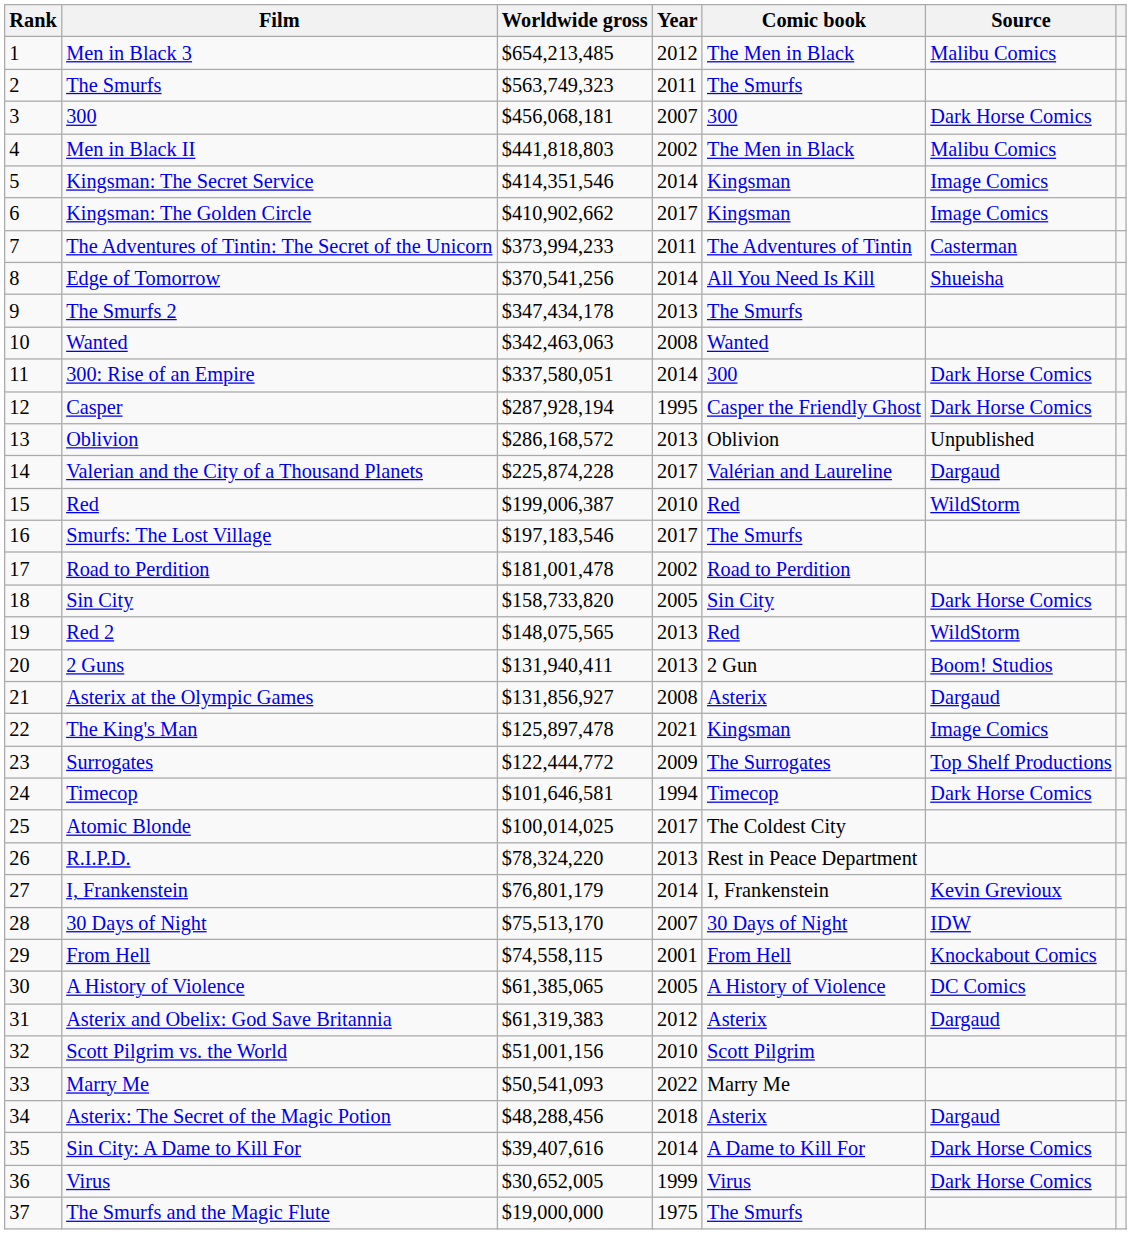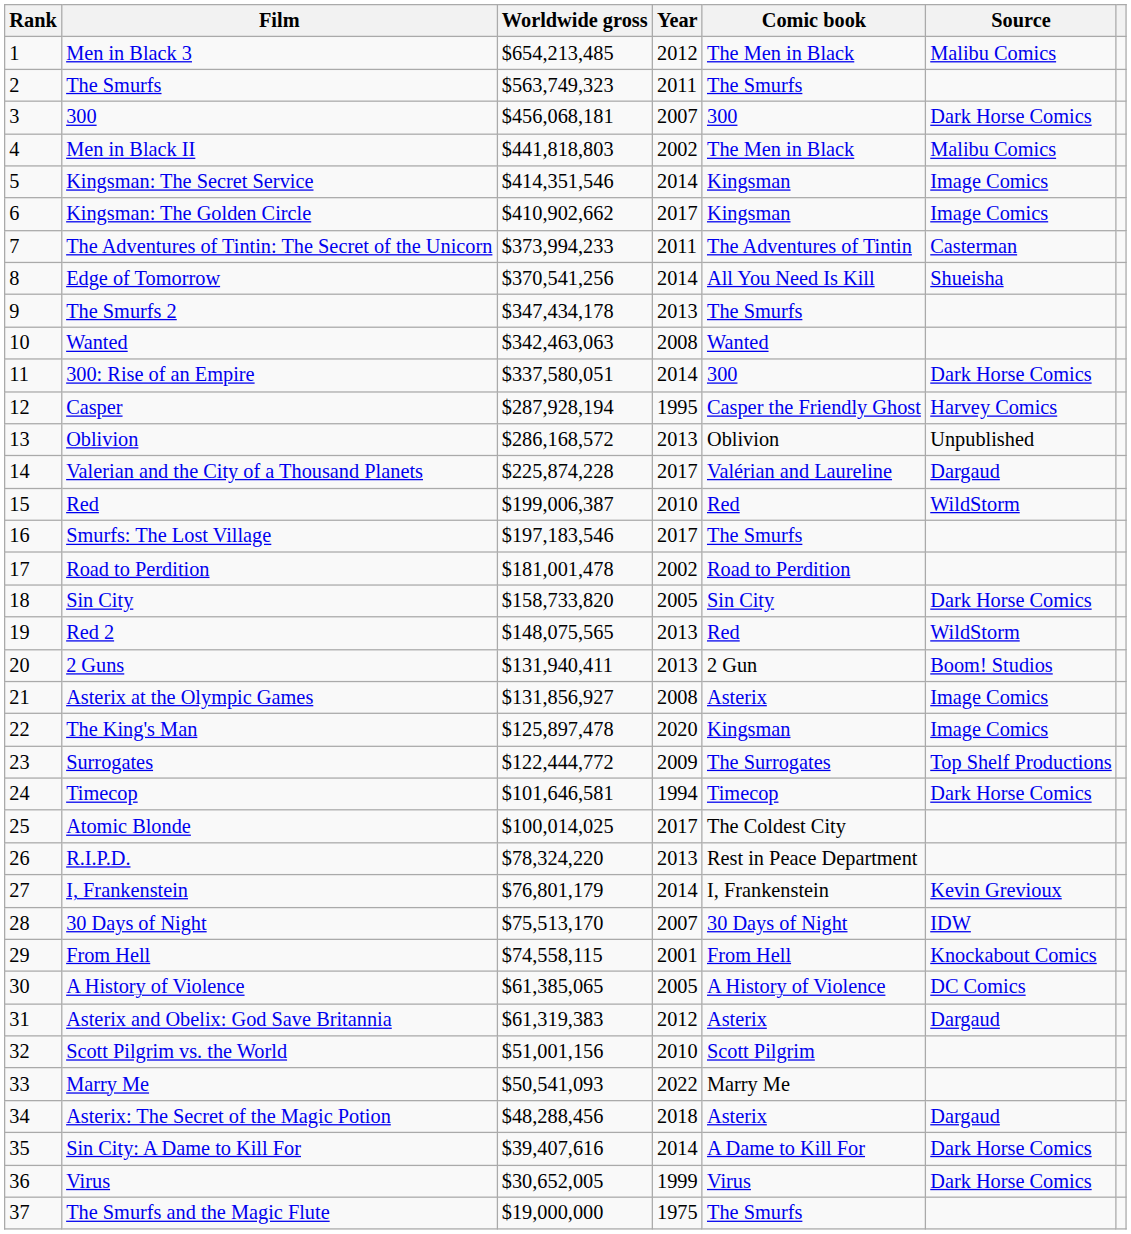Casper | Source: Dark Horse Comics -> Harvey Comics
Asterix at the Olympic Games | Source: Dargaud -> Image Comics
The King's Man | Year: 2021 -> 2020
